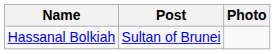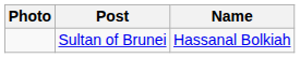columns swapped: Photo <-> Name
